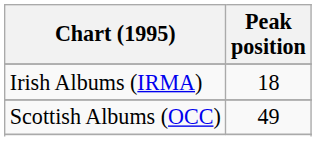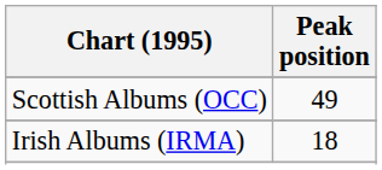rows swapped: Irish Albums (IRMA) <-> Scottish Albums (OCC)
